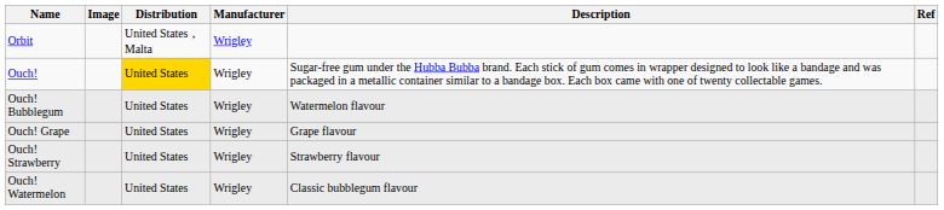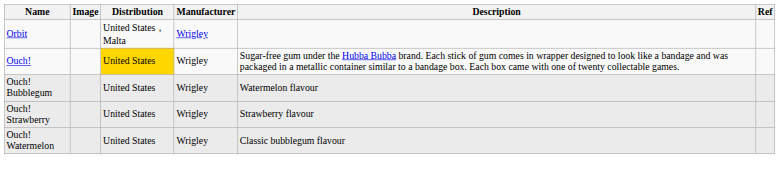- row: Ouch! Grape | United States | Wrigley | Grape flavour
